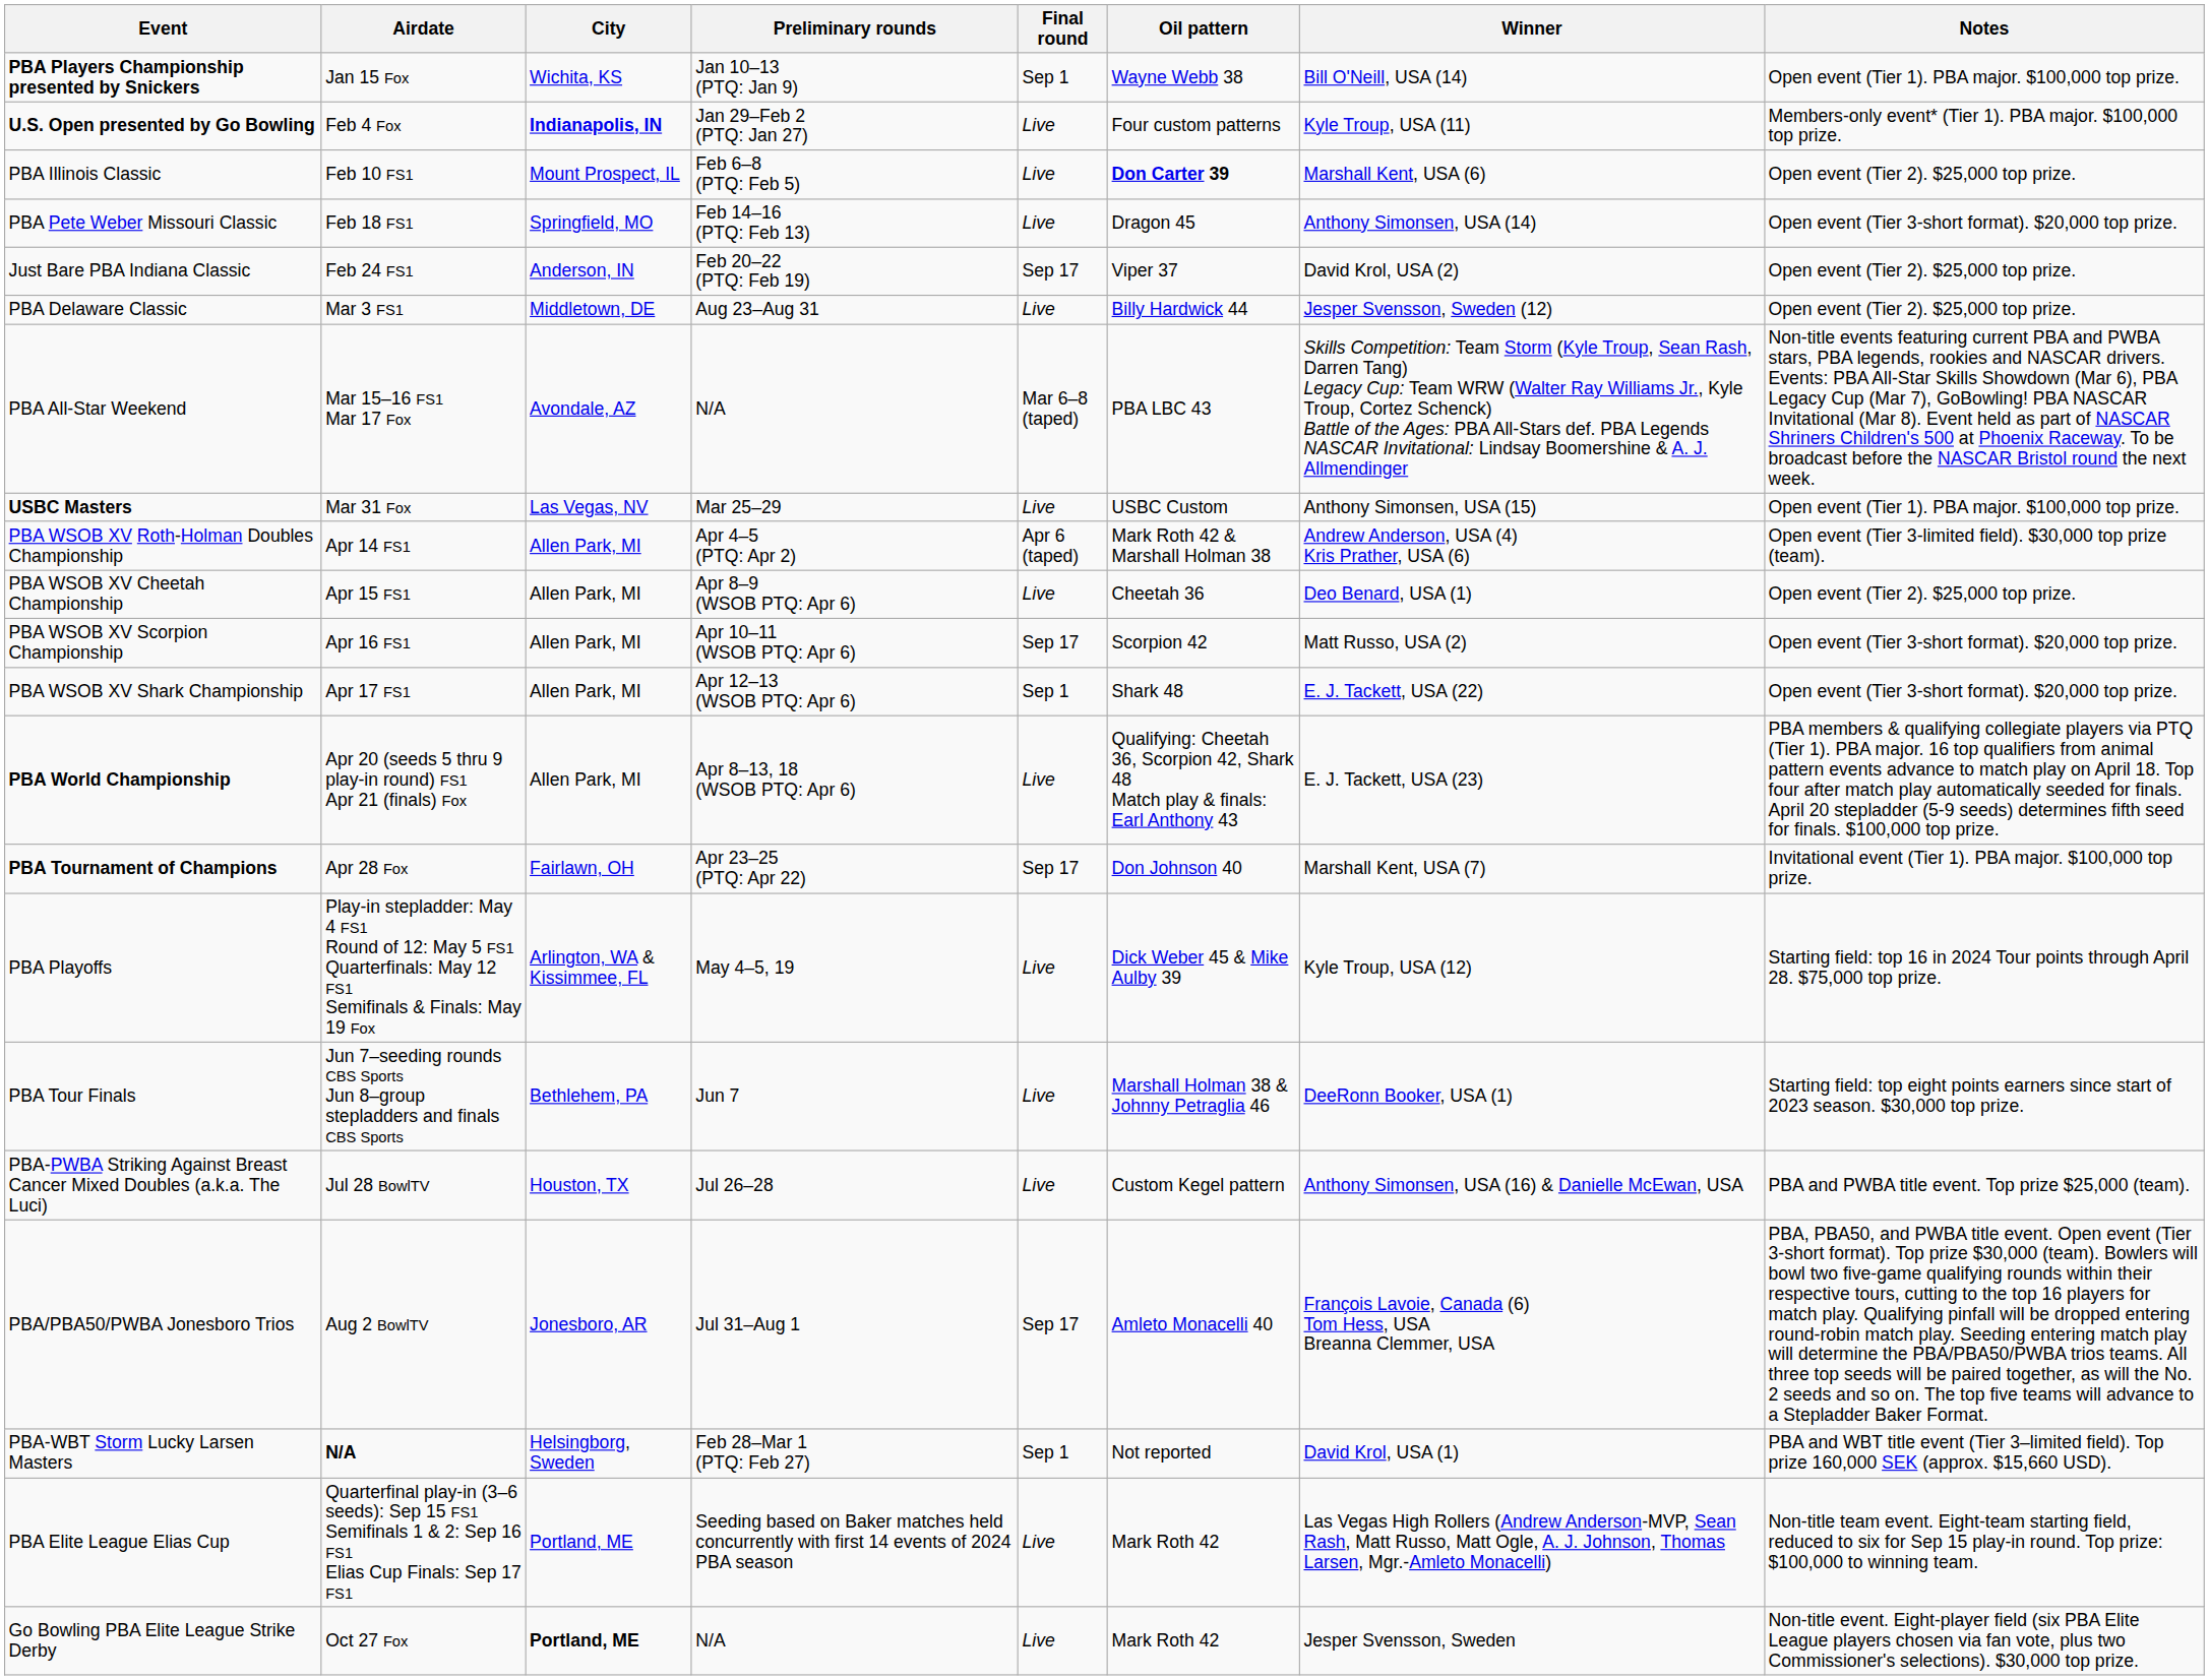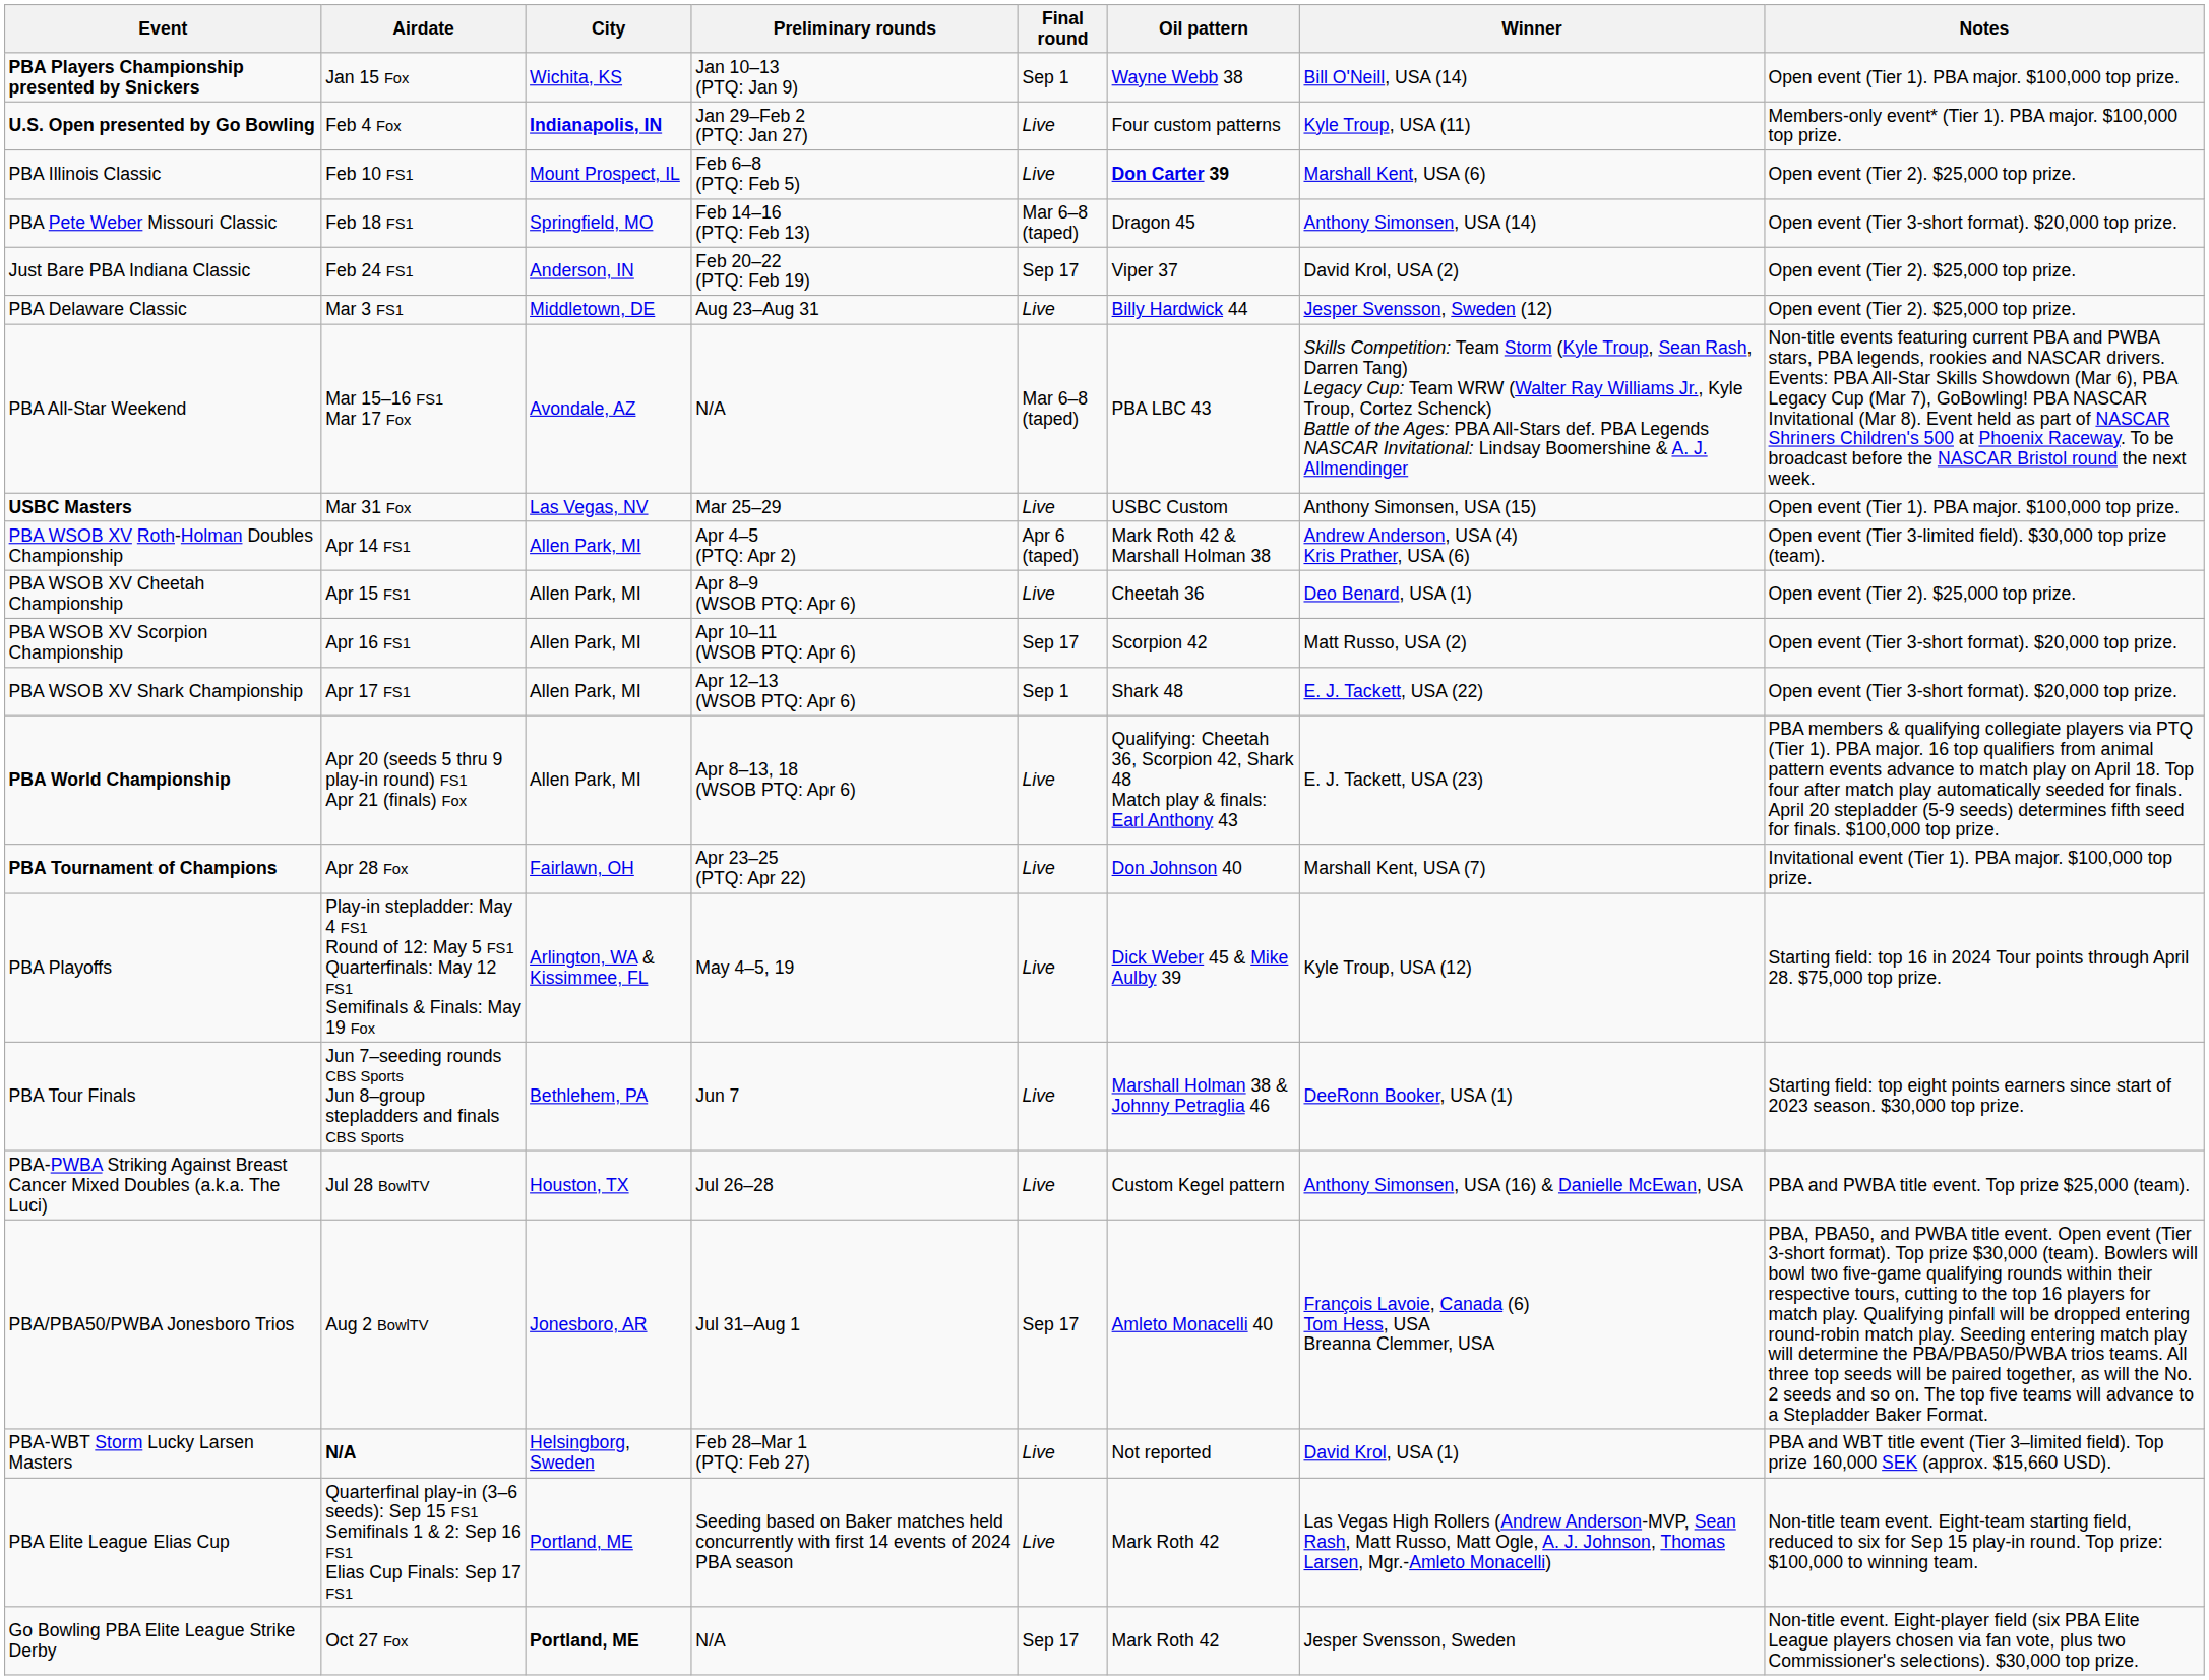PBA Pete Weber Missouri Classic | Final round: Live -> Mar 6–8 (taped)
PBA Tournament of Champions | Final round: Sep 17 -> Live
PBA-WBT Storm Lucky Larsen Masters | Final round: Sep 1 -> Live
Go Bowling PBA Elite League Strike Derby | Final round: Live -> Sep 17
